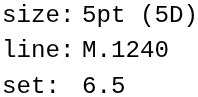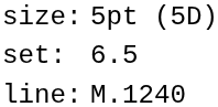rows swapped: set: <-> line:
